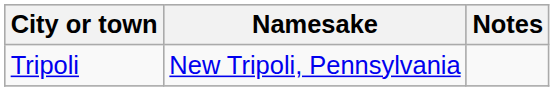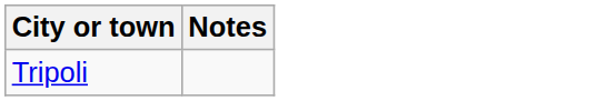- column: Namesake | New Tripoli, Pennsylvania
